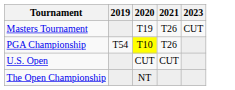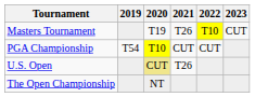+ column: 2022 | T10 | CUT
PGA Championship | 2021: T26 -> CUT
U.S. Open | 2020: no background -> khaki background
U.S. Open | 2021: CUT -> T26
